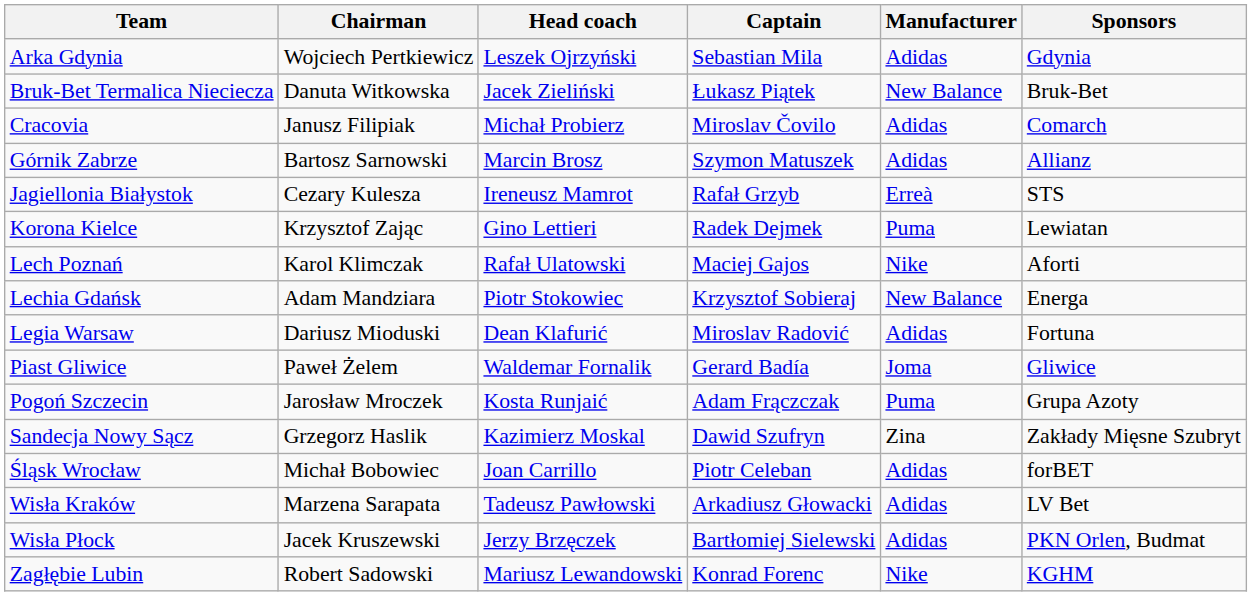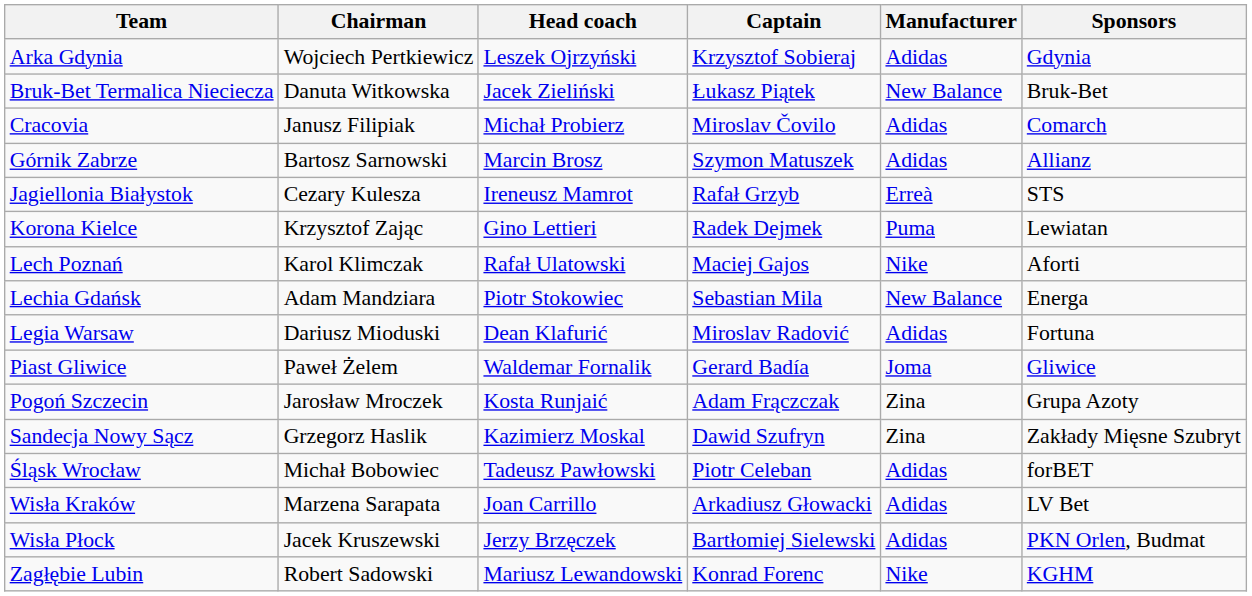Arka Gdynia | Captain: Sebastian Mila -> Krzysztof Sobieraj
Lechia Gdańsk | Captain: Krzysztof Sobieraj -> Sebastian Mila
Pogoń Szczecin | Manufacturer: Puma -> Zina
Śląsk Wrocław | Head coach: Joan Carrillo -> Tadeusz Pawłowski
Wisła Kraków | Head coach: Tadeusz Pawłowski -> Joan Carrillo
